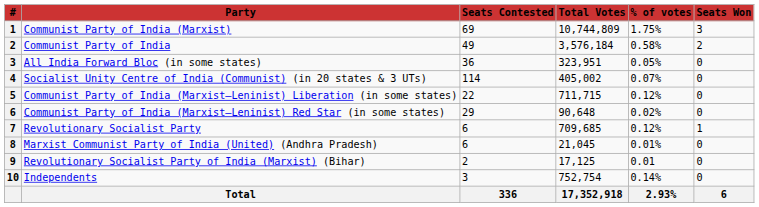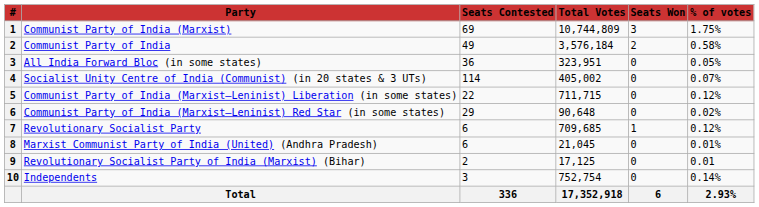columns swapped: Seats Won <-> % of votes
